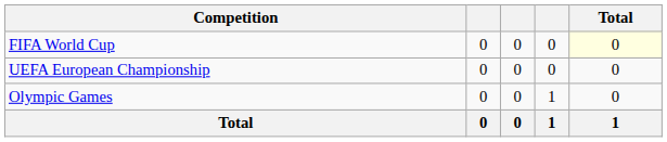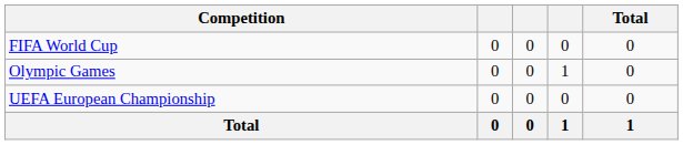FIFA World Cup | Total: lightyellow background -> no background
rows swapped: Olympic Games <-> UEFA European Championship
